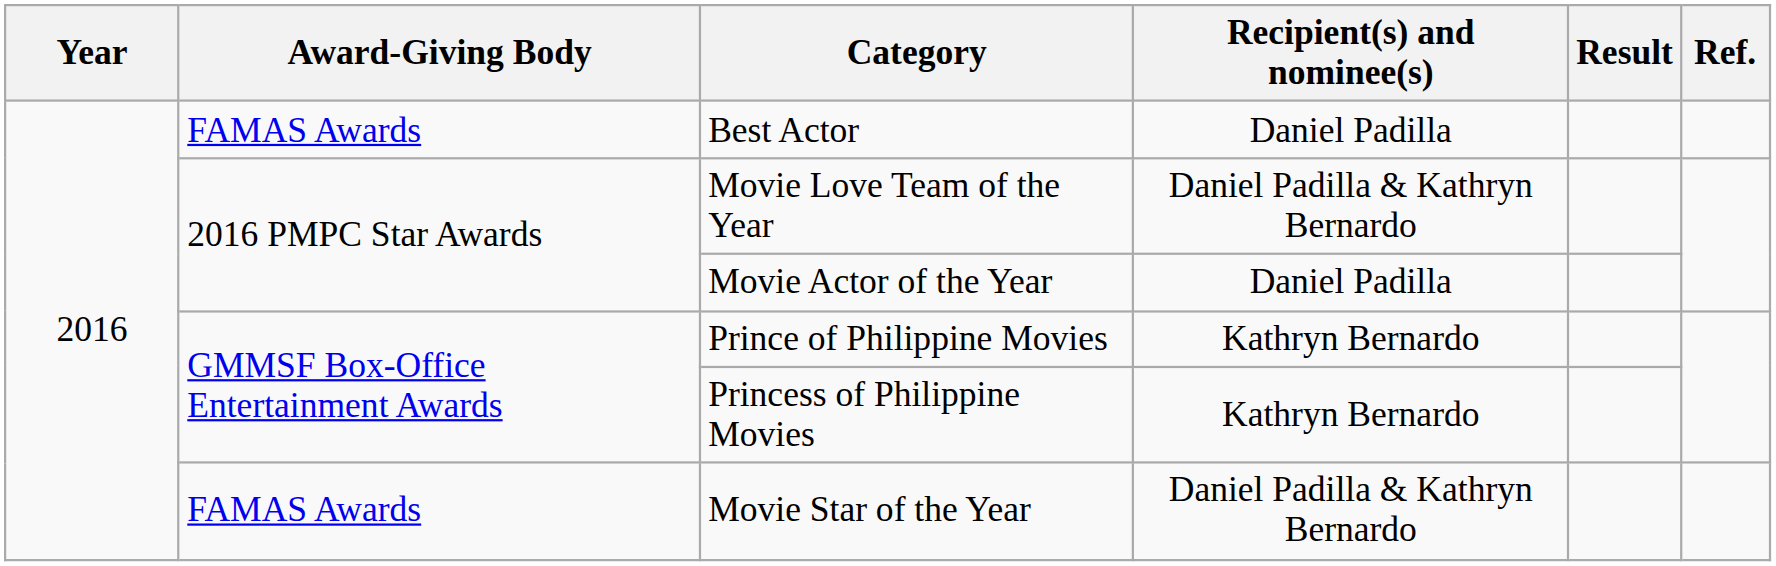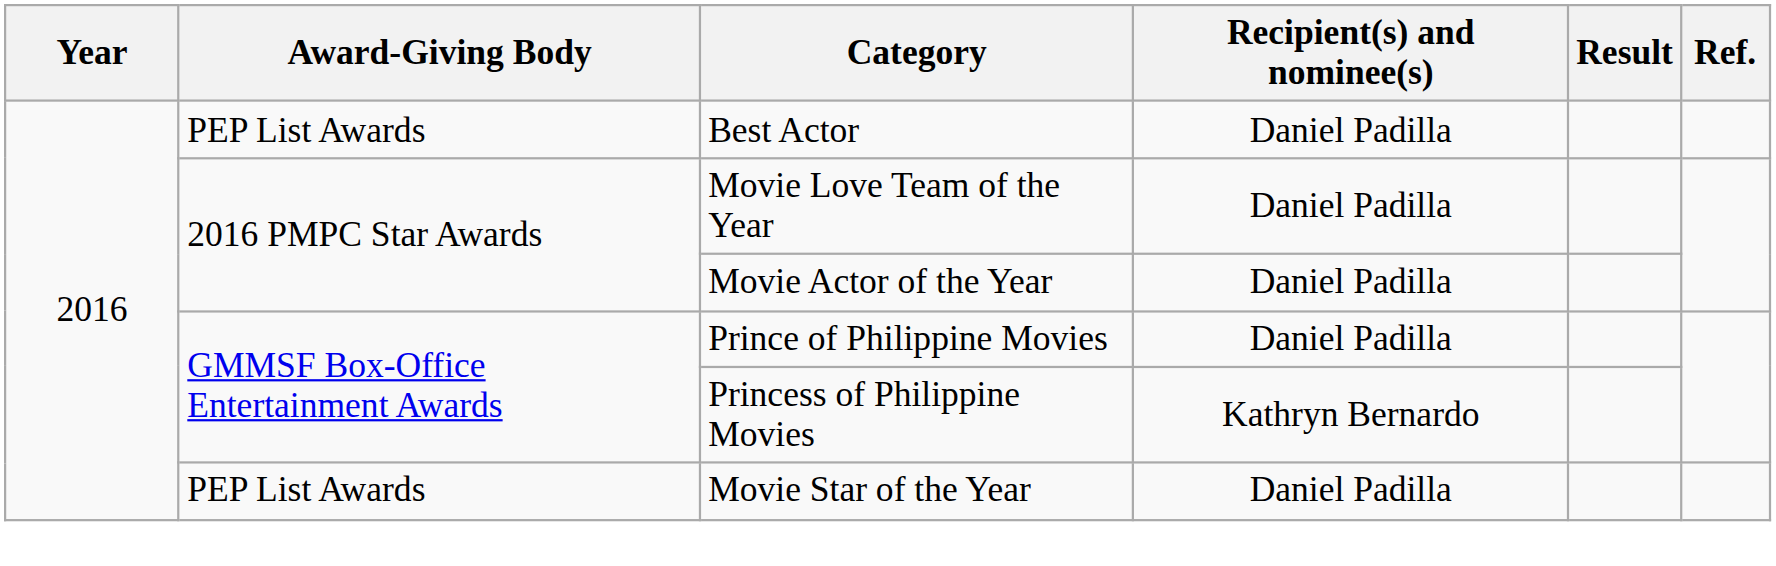Best Actor | Award-Giving Body: FAMAS Awards -> PEP List Awards
Movie Love Team of the Year | Recipient(s) and nominee(s): Daniel Padilla & Kathryn Bernardo -> Daniel Padilla
Prince of Philippine Movies | Recipient(s) and nominee(s): Kathryn Bernardo -> Daniel Padilla
Movie Star of the Year | Award-Giving Body: FAMAS Awards -> PEP List Awards
Movie Star of the Year | Recipient(s) and nominee(s): Daniel Padilla & Kathryn Bernardo -> Daniel Padilla
